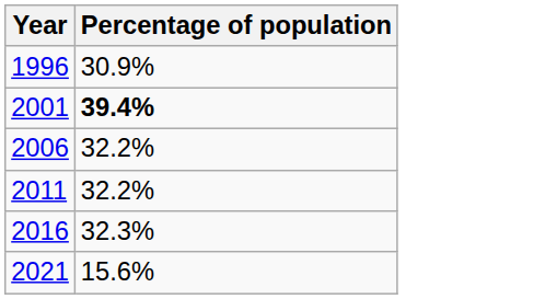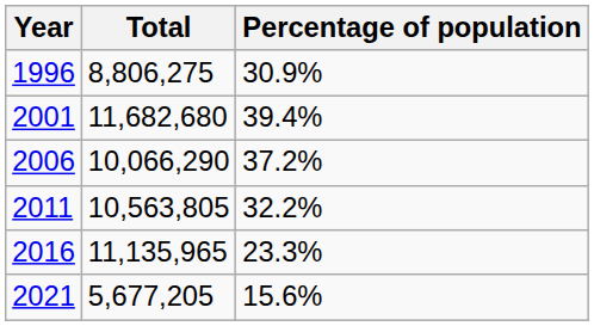+ column: Total | 8,806,275 | 11,682,680 | 10,066,290 | 10,563,805 | 11,135,965 | 5,677,205
2001 | Percentage of population: bold -> normal
2006 | Percentage of population: 32.2% -> 37.2%
2016 | Percentage of population: 32.3% -> 23.3%
